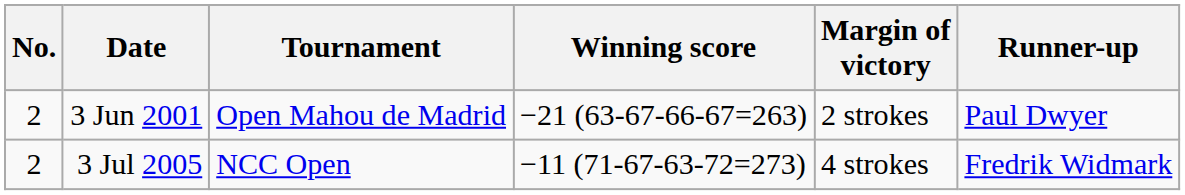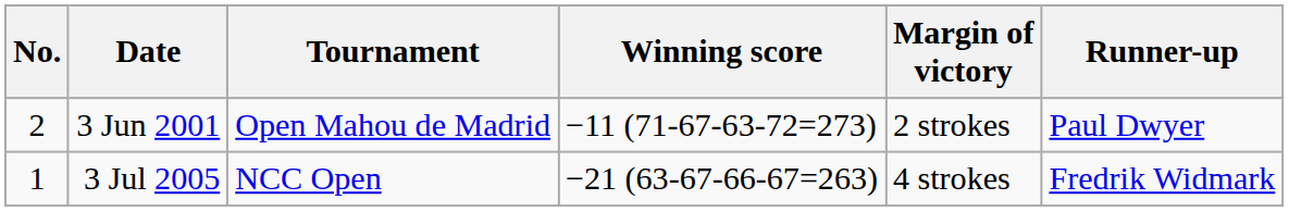3 Jun 2001 | Winning score: −21 (63-67-66-67=263) -> −11 (71-67-63-72=273)
3 Jul 2005 | No.: 2 -> 1
3 Jul 2005 | Winning score: −11 (71-67-63-72=273) -> −21 (63-67-66-67=263)
